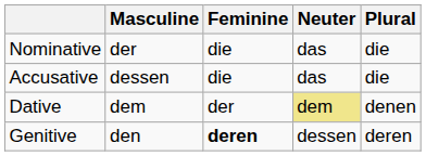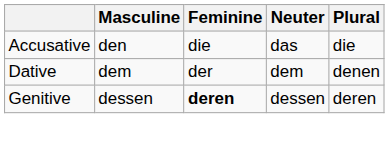- row: Nominative | der | die | das | die
Accusative | Masculine: dessen -> den
Dative | Neuter: khaki background -> no background
Genitive | Masculine: den -> dessen
